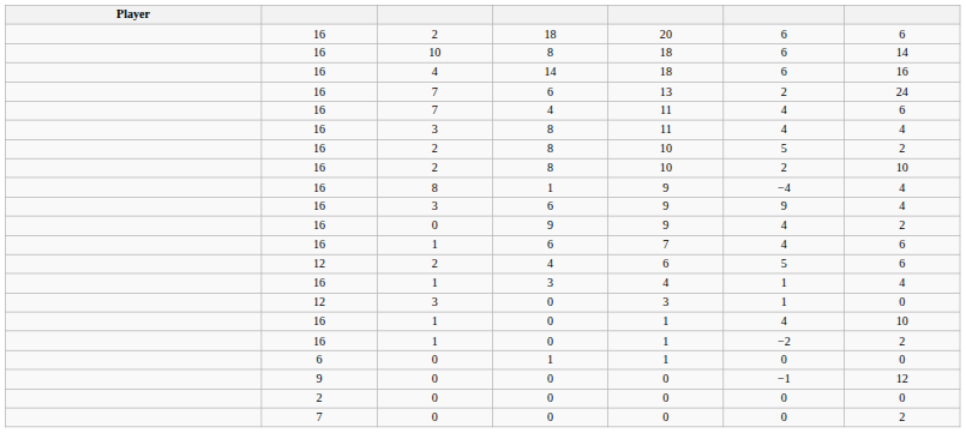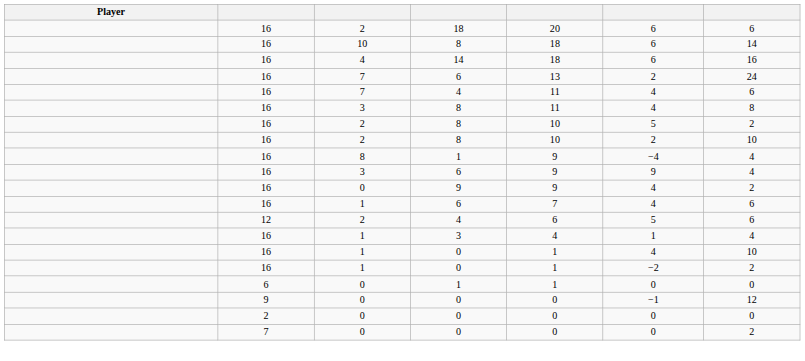3 / 8 | column 7: 4 -> 8
- row: 12 | 3 | 0 | 3 | 1 | 0
